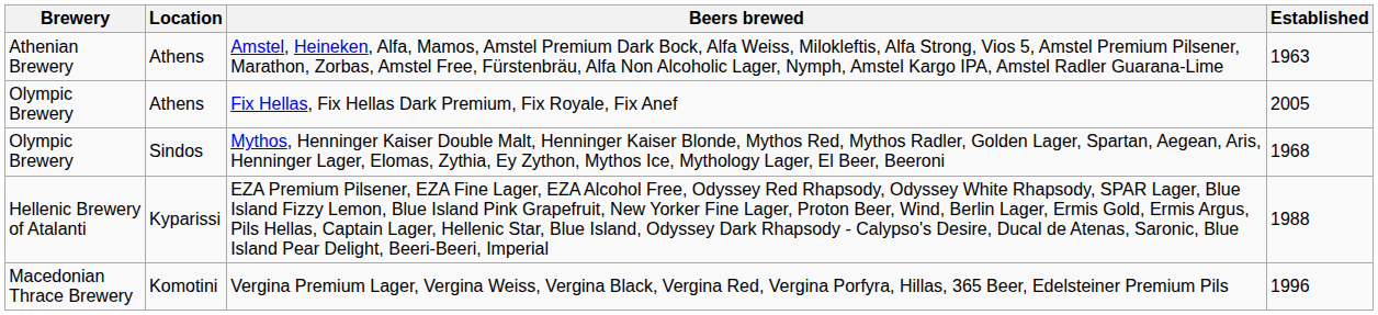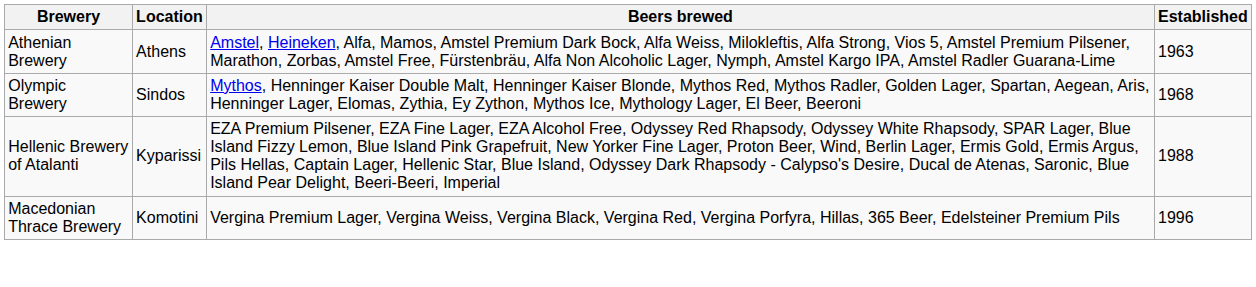- row: Olympic Brewery | Athens | Fix Hellas, Fix Hellas Dark Premium, Fix Royale, Fix Anef | 2005
